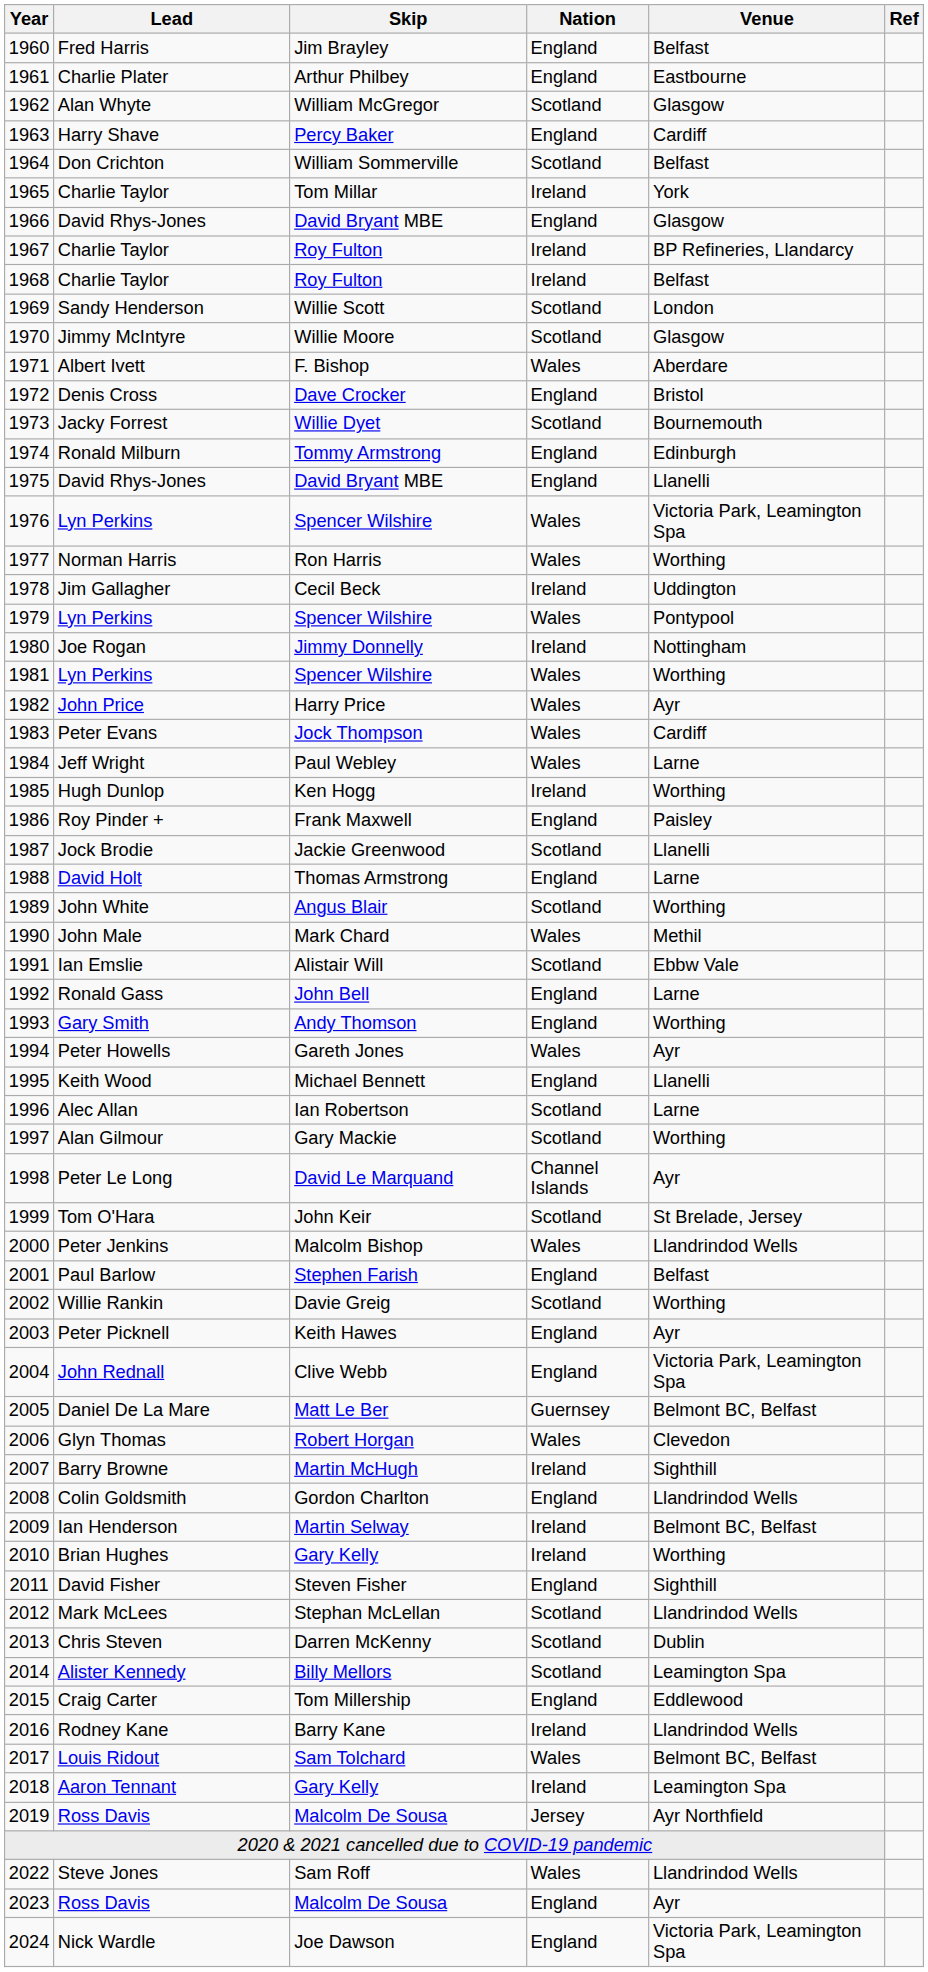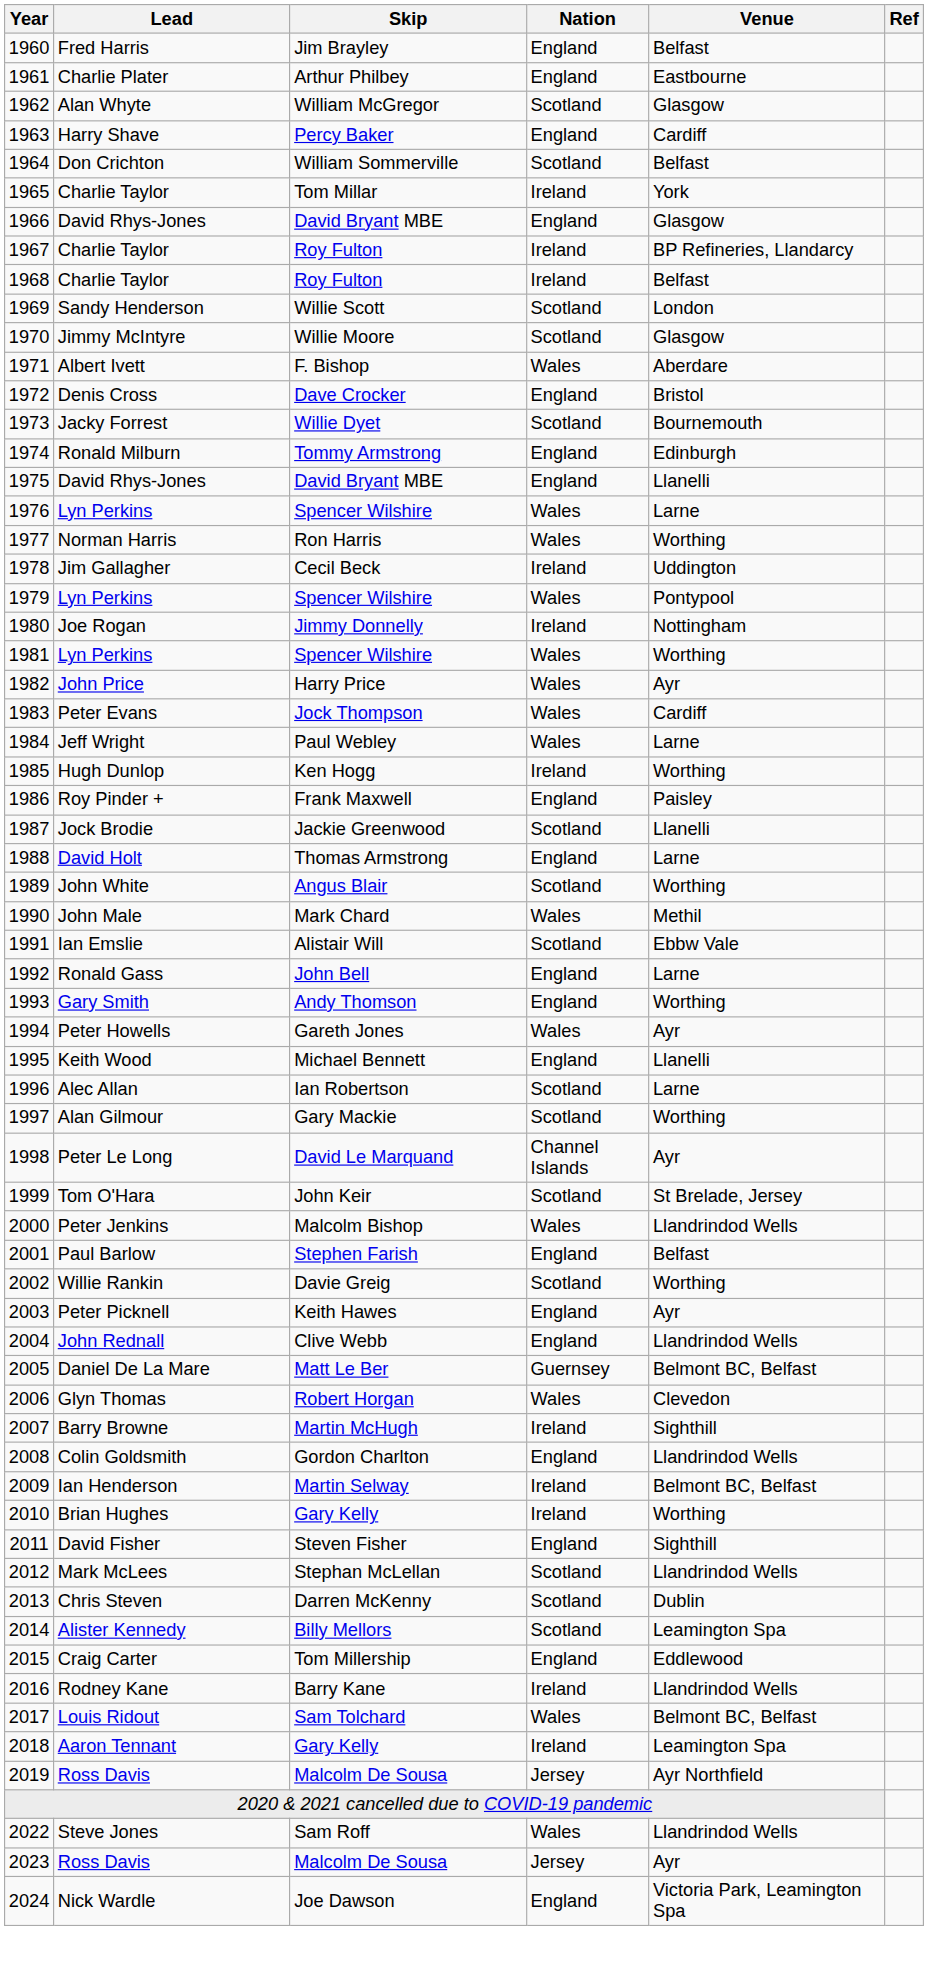1976 / Lyn Perkins | Venue: Victoria Park, Leamington Spa -> Larne
John Rednall | Venue: Victoria Park, Leamington Spa -> Llandrindod Wells
2023 / Ross Davis | Nation: England -> Jersey
